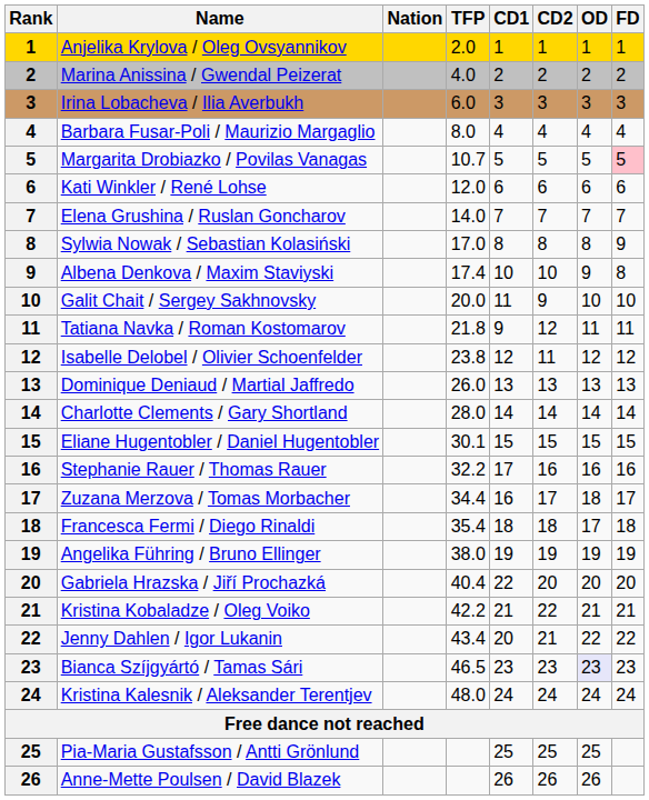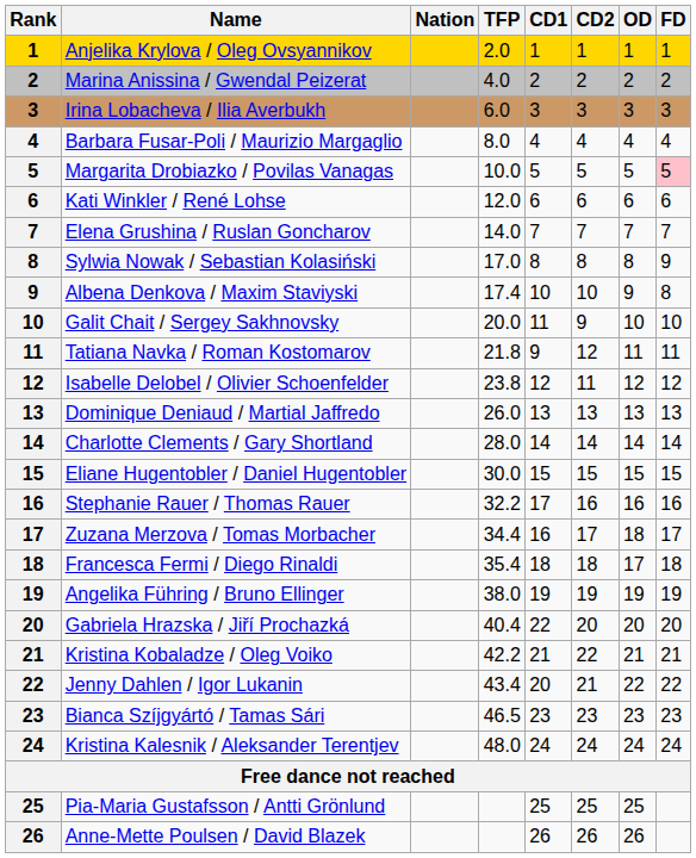Margarita Drobiazko / Povilas Vanagas | TFP: 10.7 -> 10.0
Eliane Hugentobler / Daniel Hugentobler | TFP: 30.1 -> 30.0
Bianca Szíjgyártó / Tamas Sári | OD: lavender background -> no background
